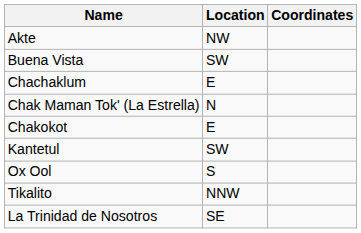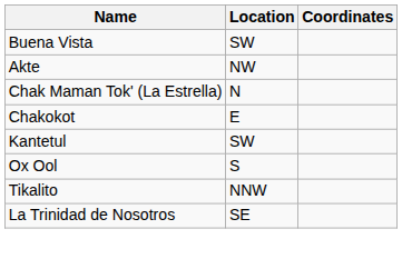rows swapped: Akte <-> Buena Vista
- row: Chachaklum | E
